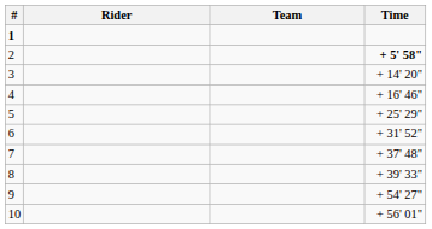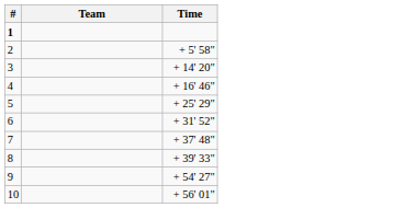- column: Rider
2 | Time: bold -> normal
